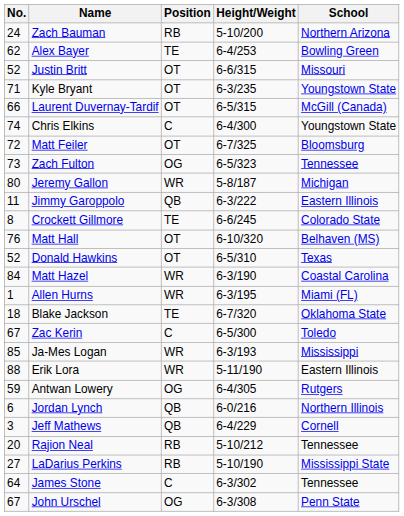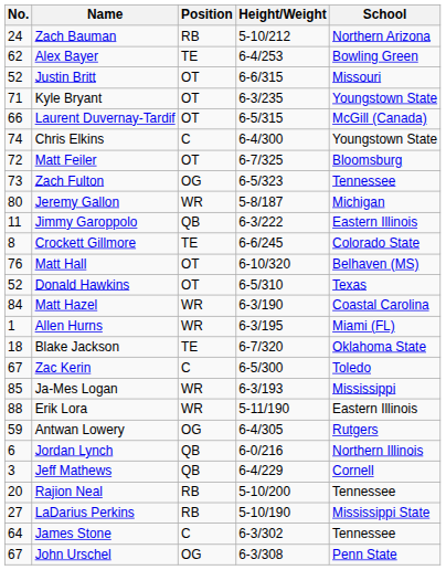Zach Bauman | Height/Weight: 5-10/200 -> 5-10/212
Rajion Neal | Height/Weight: 5-10/212 -> 5-10/200
